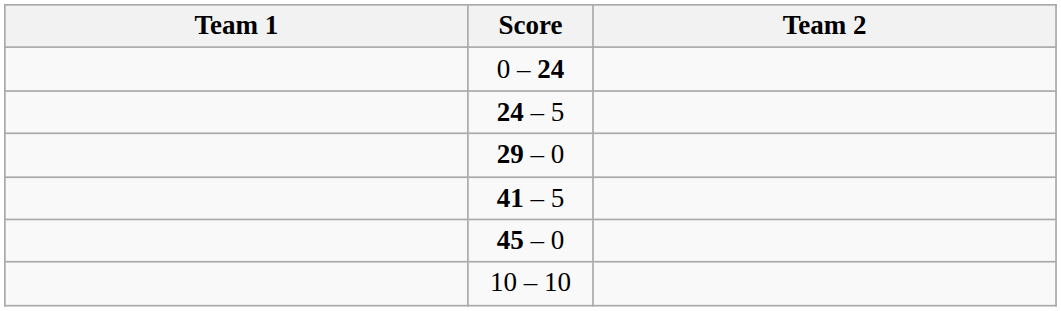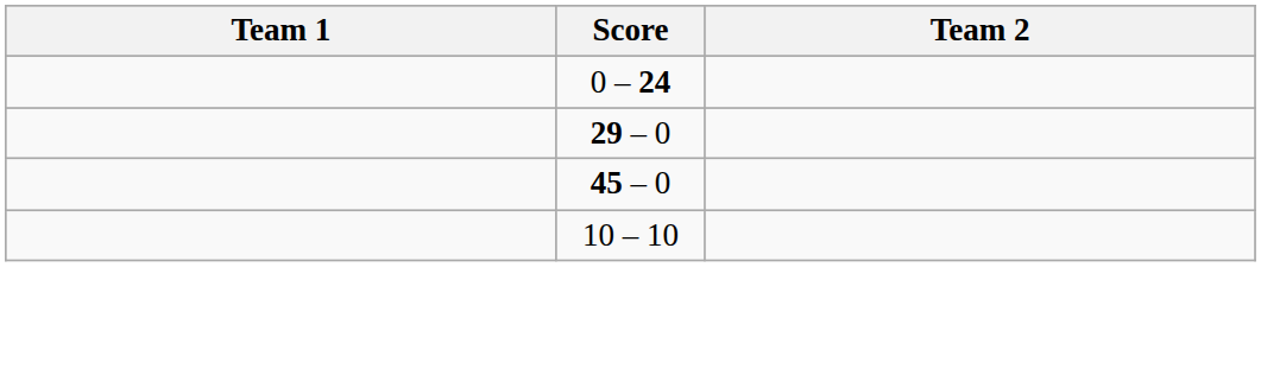- row: 24 – 5
- row: 41 – 5
